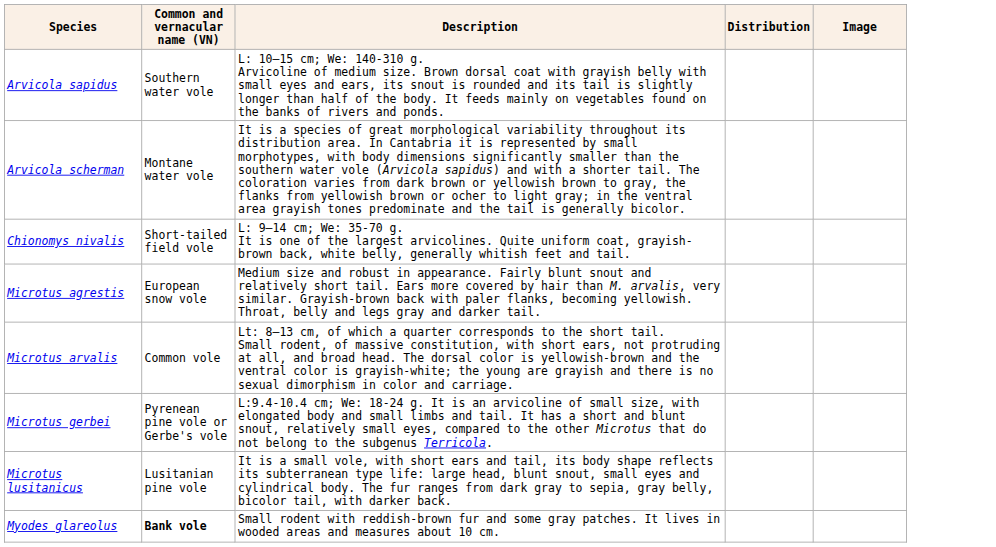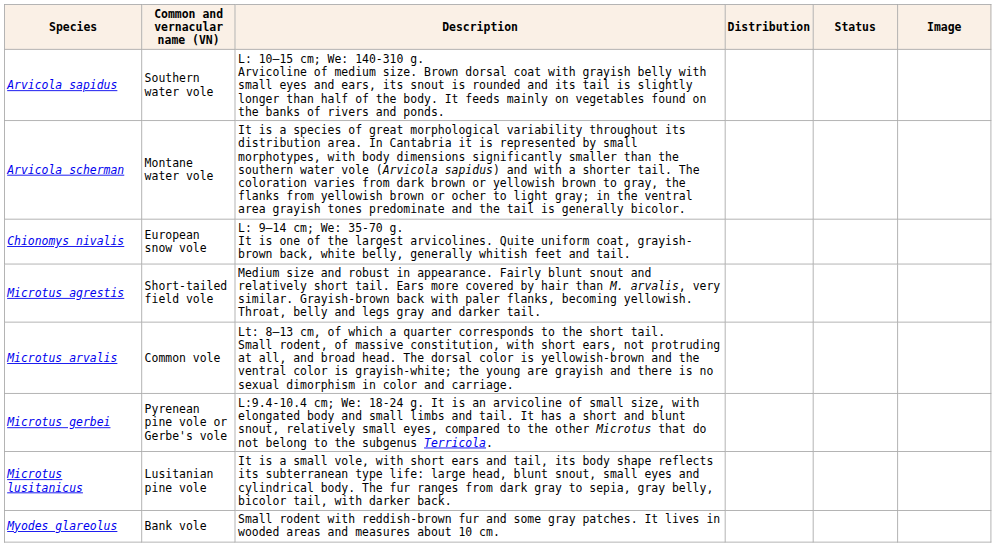+ column: Status
Chionomys nivalis | Common and vernacular name (VN): Short-tailed field vole -> European snow vole
Microtus agrestis | Common and vernacular name (VN): European snow vole -> Short-tailed field vole
Myodes glareolus | Common and vernacular name (VN): bold -> normal
